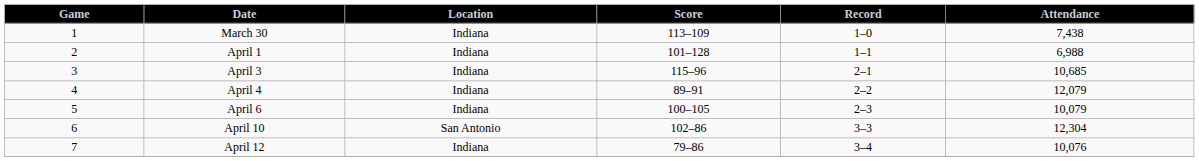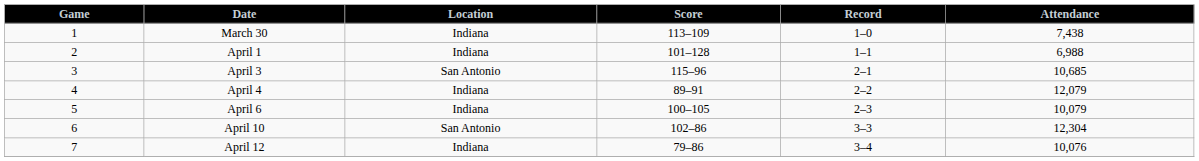April 3 | Location: Indiana -> San Antonio
